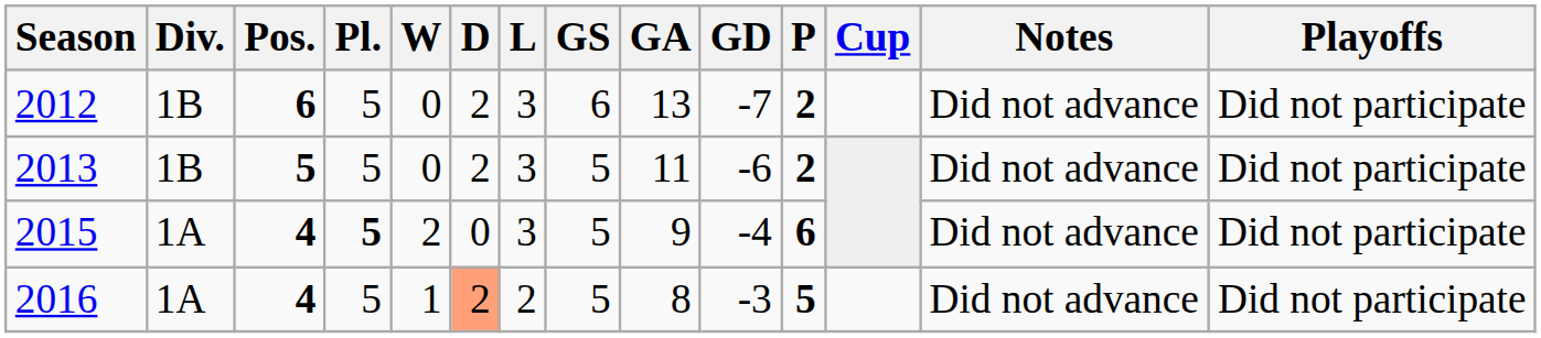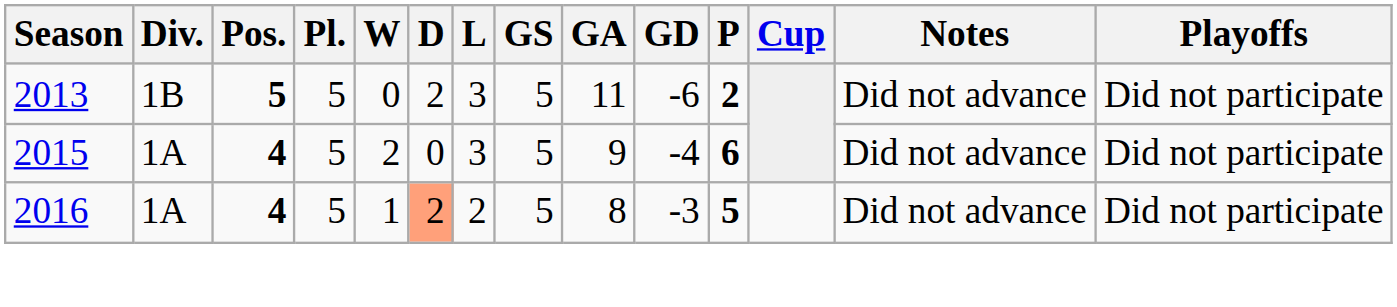- row: 2012 | 1B | 6 | 5 | 0 | 2 | 3 | 6 | 13 | -7 | 2 | Did not advance | Did not participate
2015 | Pl.: bold -> normal
